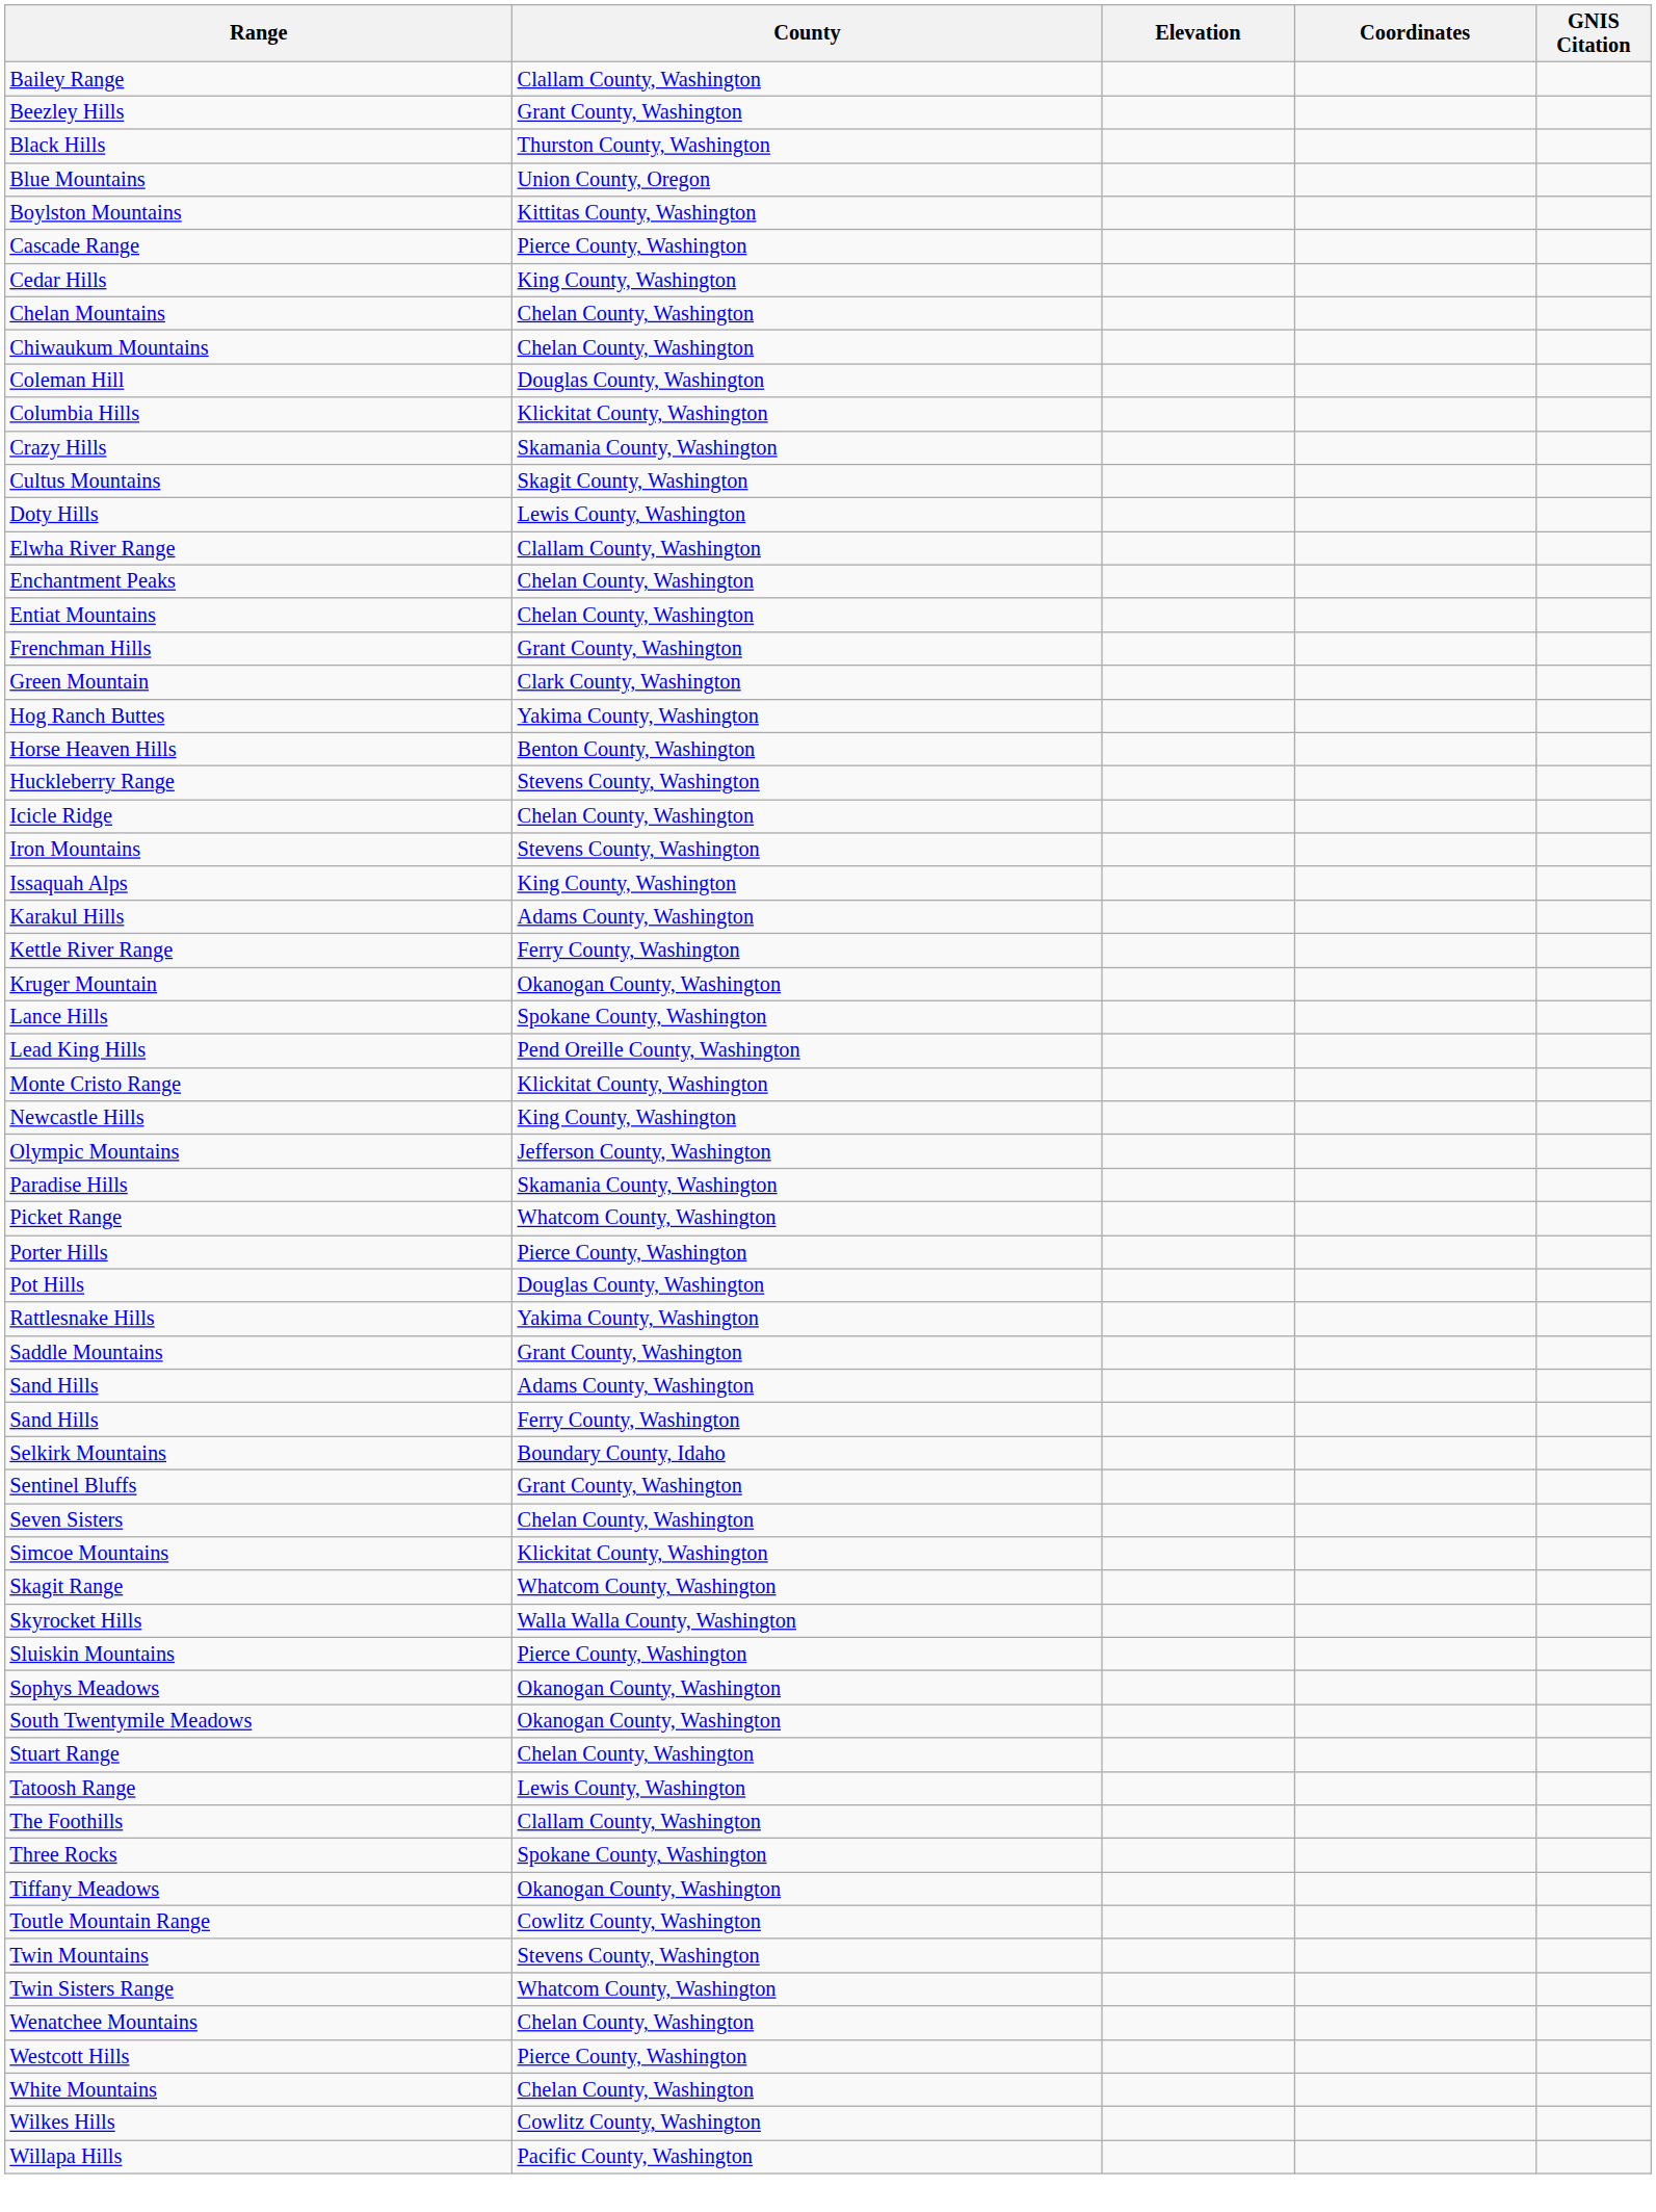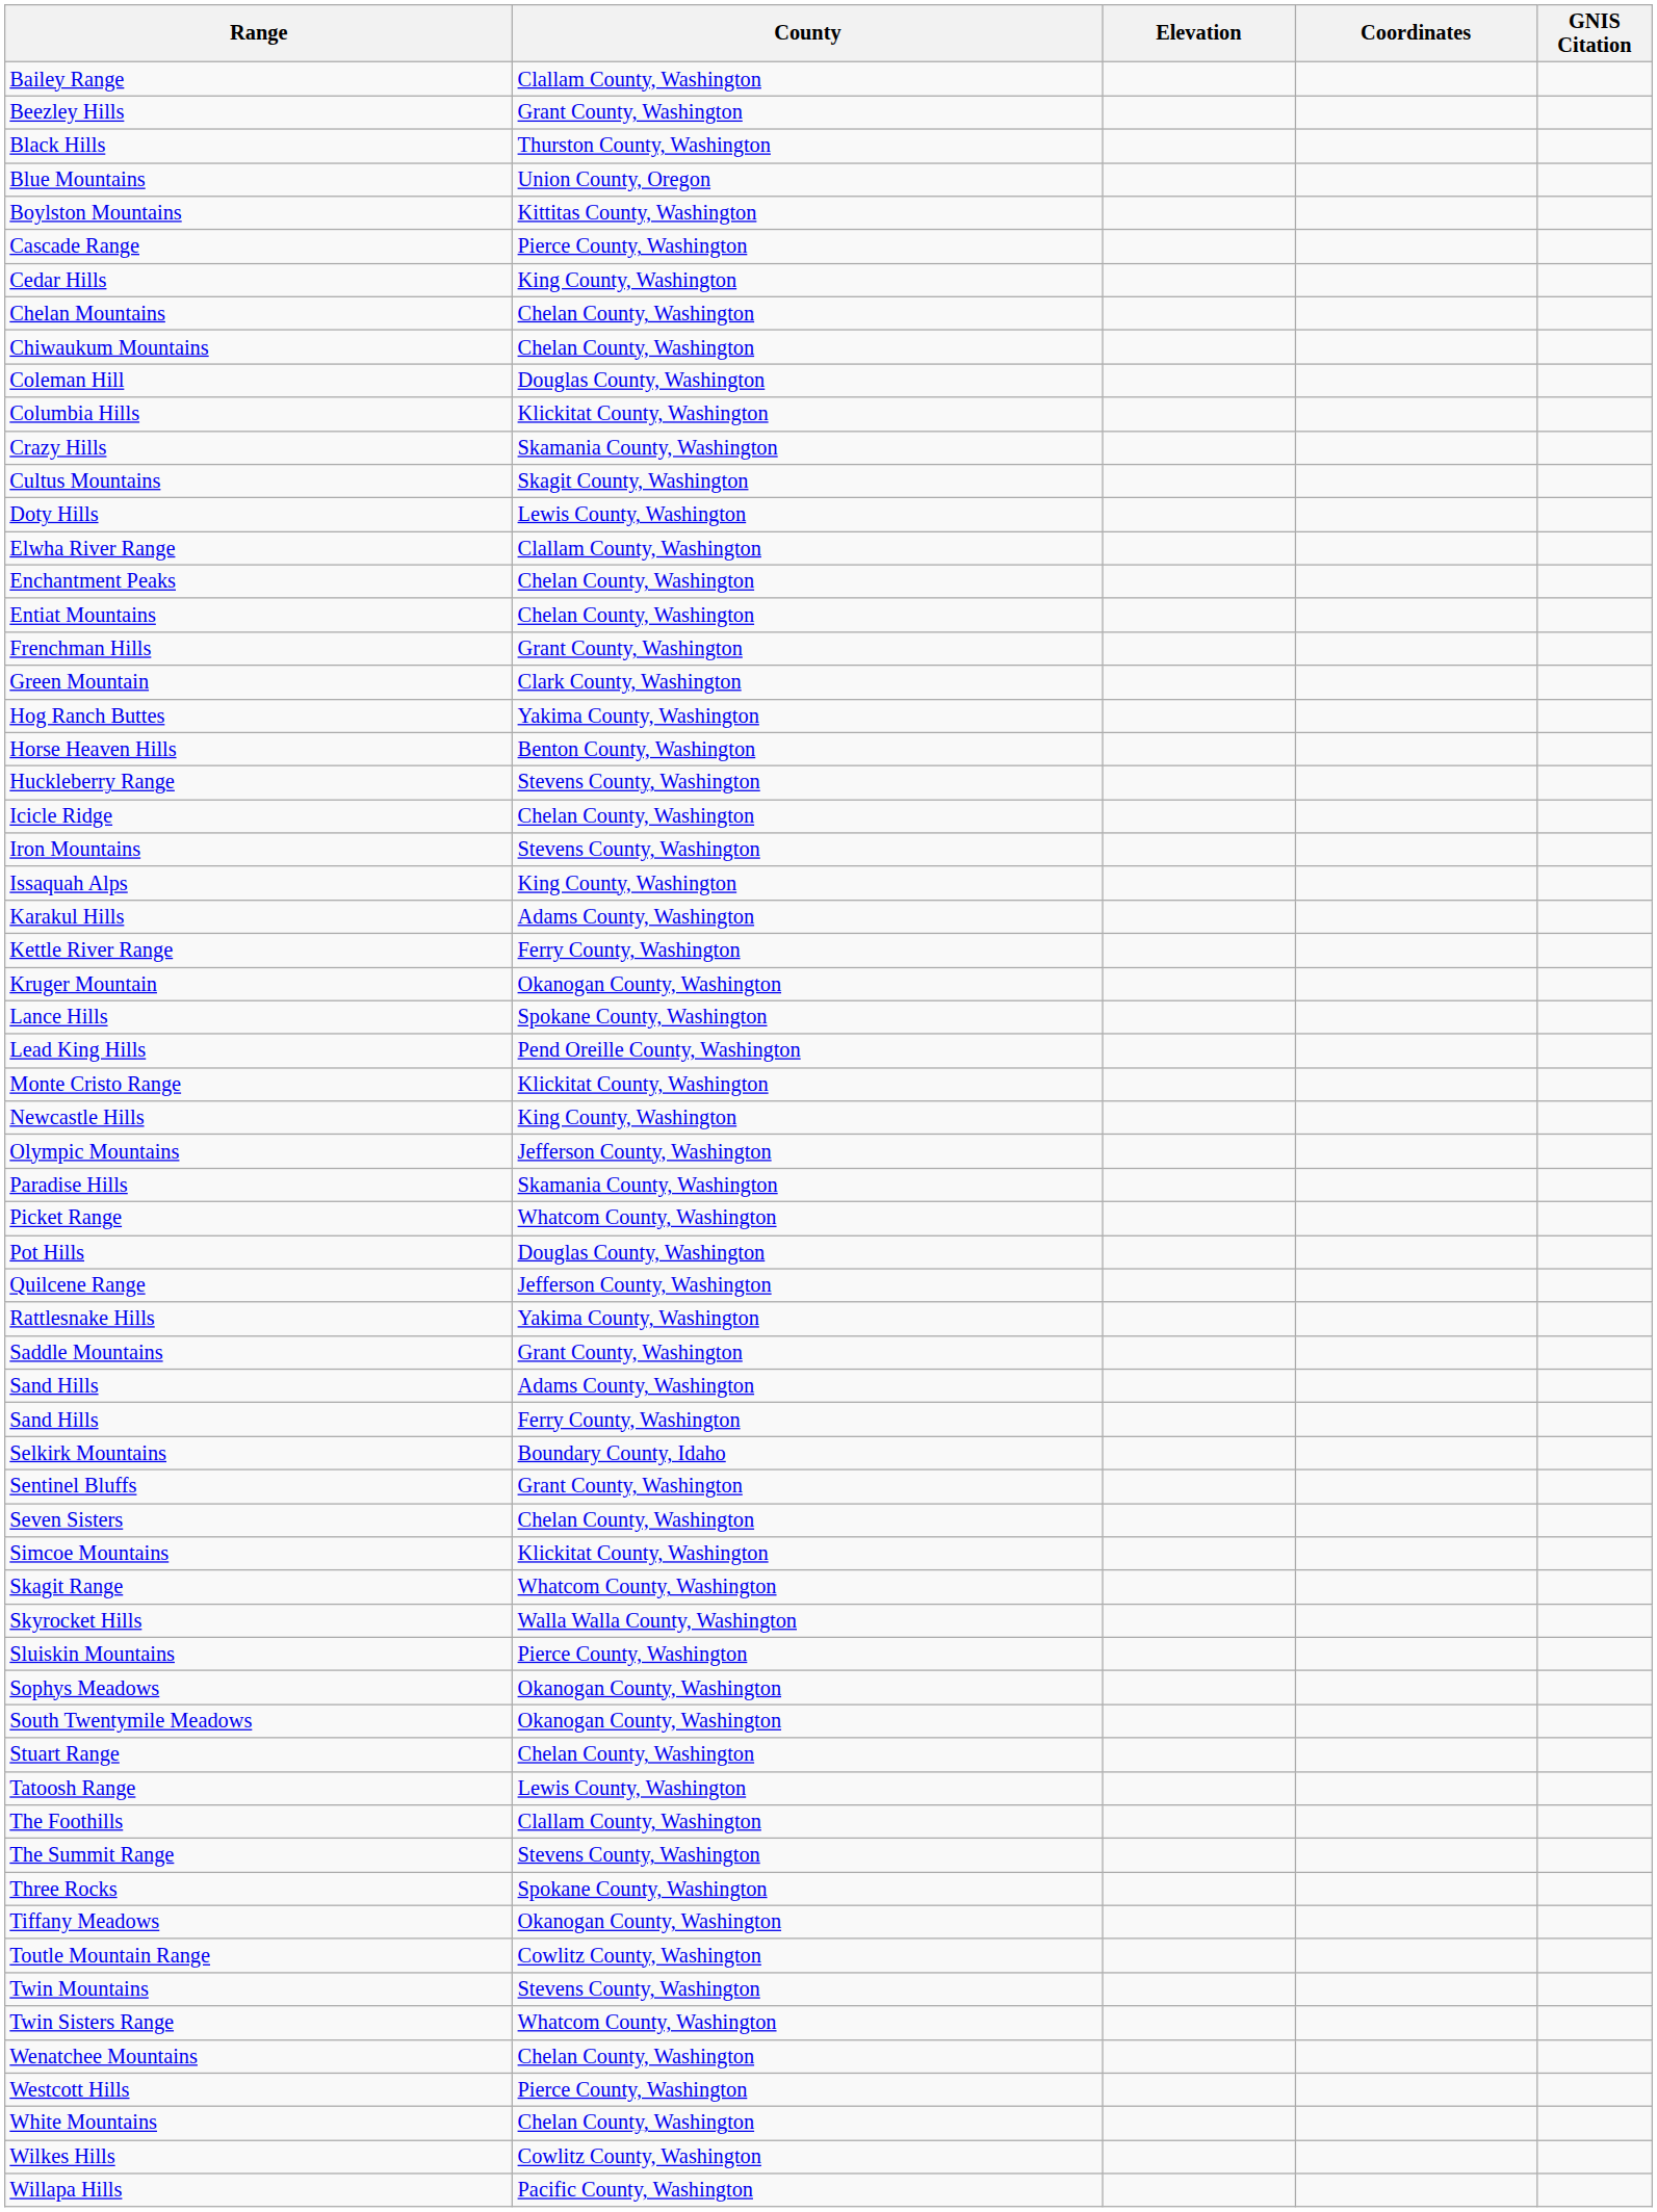- row: Porter Hills | Pierce County, Washington
+ row: Quilcene Range | Jefferson County, Washington
+ row: The Summit Range | Stevens County, Washington
